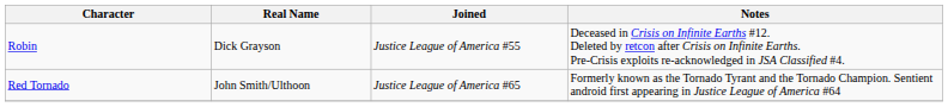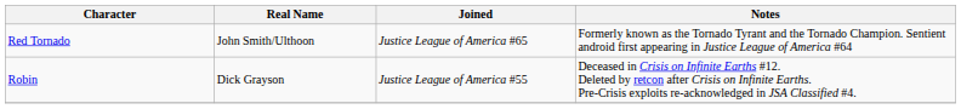rows swapped: Robin <-> Red Tornado
